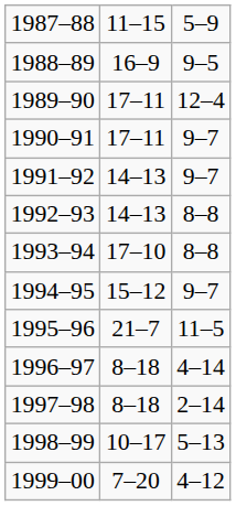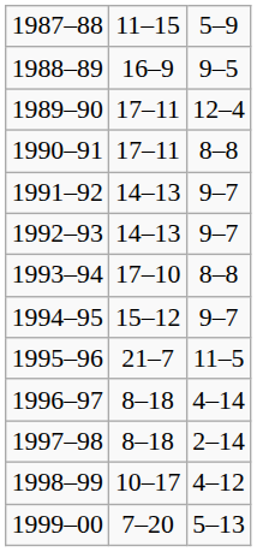1990–91 | column 3: 9–7 -> 8–8
1992–93 | column 3: 8–8 -> 9–7
1998–99 | column 3: 5–13 -> 4–12
1999–00 | column 3: 4–12 -> 5–13
